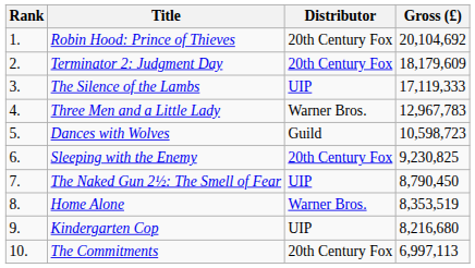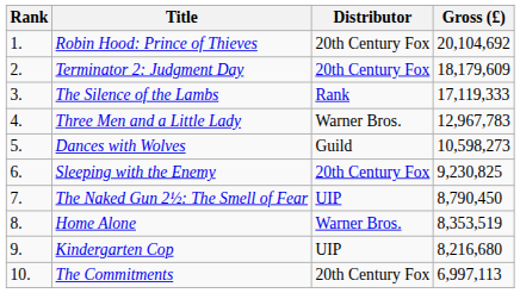The Silence of the Lambs | Distributor: UIP -> Rank
Dances with Wolves | Gross (£): 10,598,723 -> 10,598,273
